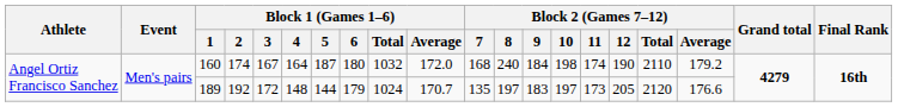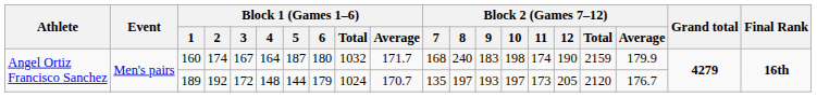160 | Block 1 (Games 1–6) / Average: 172.0 -> 171.7
160 | Block 2 (Games 7–12) / 9: 184 -> 183
160 | Block 2 (Games 7–12) / Total: 2110 -> 2159
160 | Block 2 (Games 7–12) / Average: 179.2 -> 179.9
189 | Block 2 (Games 7–12) / 9: 183 -> 193
189 | Block 2 (Games 7–12) / Average: 176.6 -> 176.7
